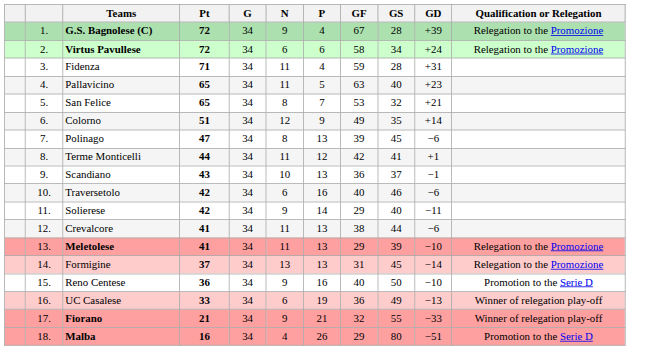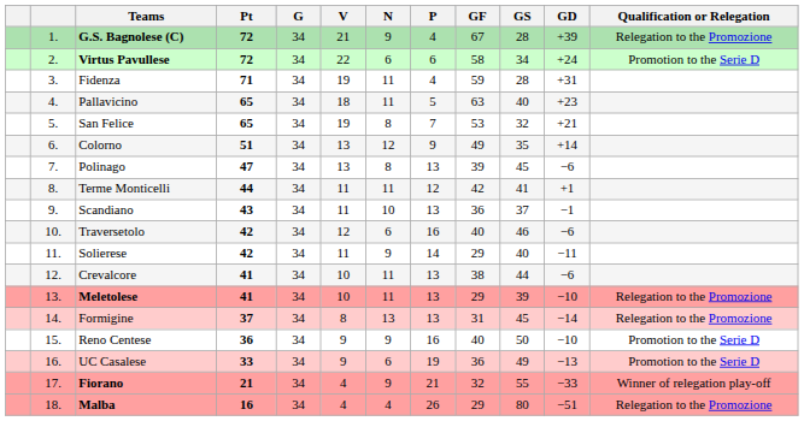+ column: V | 21 | 22 | 19 | 18 | 19 | 13 | 13 | 11 | 11 | 12 | 11 | 10 | 10 | 8 | 9 | 9 | 4 | 4
Virtus Pavullese | Qualification or Relegation: Relegation to the Promozione -> Promotion to the Serie D
UC Casalese | Qualification or Relegation: Winner of relegation play-off -> Promotion to the Serie D
Malba | Qualification or Relegation: Promotion to the Serie D -> Relegation to the Promozione
